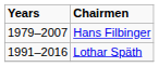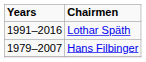rows swapped: Hans Filbinger <-> Lothar Späth
